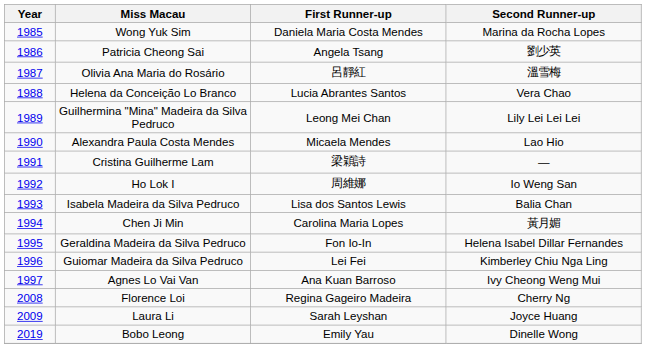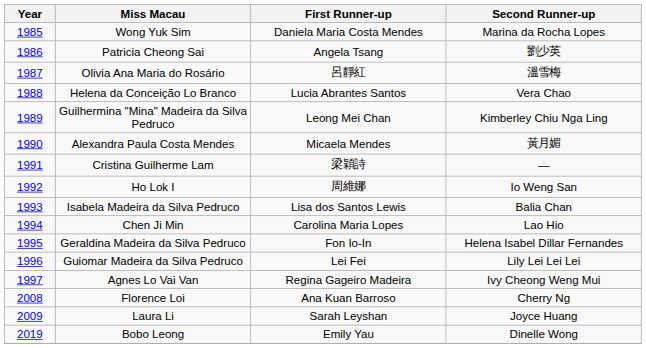Guilhermina "Mina" Madeira da Silva Pedruco | Second Runner-up: Lily Lei Lei Lei -> Kimberley Chiu Nga Ling
Alexandra Paula Costa Mendes | Second Runner-up: Lao Hio -> 黃月媚
Chen Ji Min | Second Runner-up: 黃月媚 -> Lao Hio
Guiomar Madeira da Silva Pedruco | Second Runner-up: Kimberley Chiu Nga Ling -> Lily Lei Lei Lei
Agnes Lo Vai Van | First Runner-up: Ana Kuan Barroso -> Regina Gageiro Madeira
Florence Loi | First Runner-up: Regina Gageiro Madeira -> Ana Kuan Barroso
